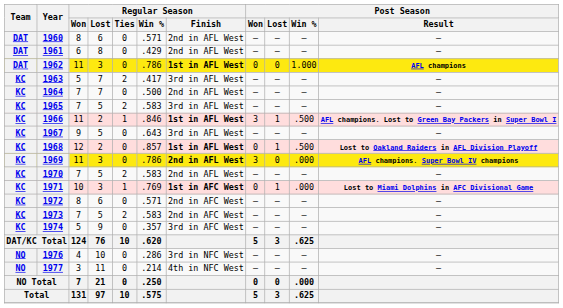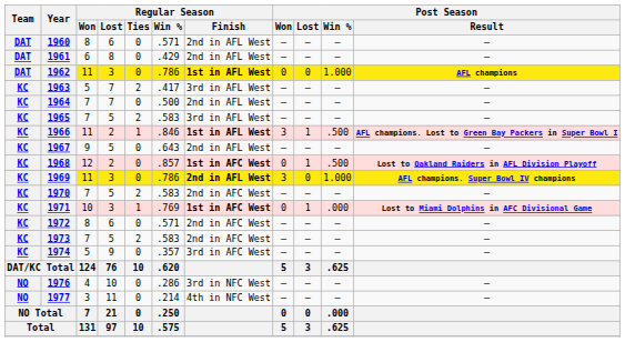1967 | Regular Season / Finish: 3rd in AFL West -> 2nd in AFL West
1968 | Regular Season / Finish: 1st in AFL West -> 1st in AFC West
1969 | Post Season / Win %: .000 -> 1.000
1970 | Regular Season / Finish: 2nd in AFL West -> 2nd in AFC West
